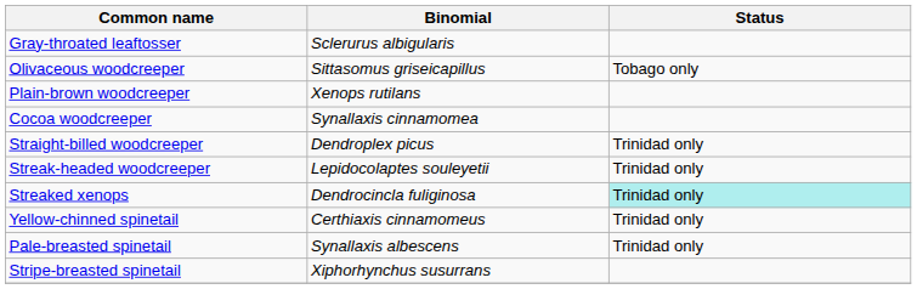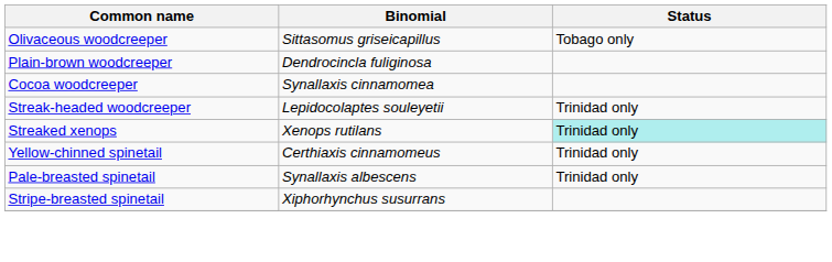- row: Gray-throated leaftosser | Sclerurus albigularis
Plain-brown woodcreeper | Binomial: Xenops rutilans -> Dendrocincla fuliginosa
- row: Straight-billed woodcreeper | Dendroplex picus | Trinidad only
Streaked xenops | Binomial: Dendrocincla fuliginosa -> Xenops rutilans
